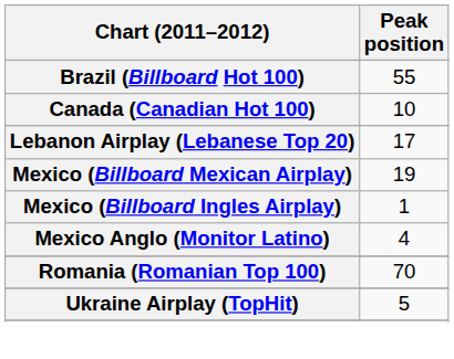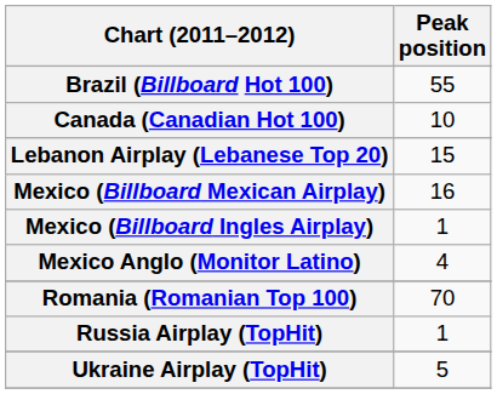Lebanon Airplay (Lebanese Top 20) | Peak position: 17 -> 15
Mexico (Billboard Mexican Airplay) | Peak position: 19 -> 16
+ row: Russia Airplay (TopHit) | 1
